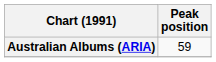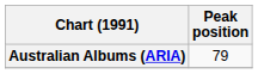Australian Albums (ARIA) | Peak position: 59 -> 79
